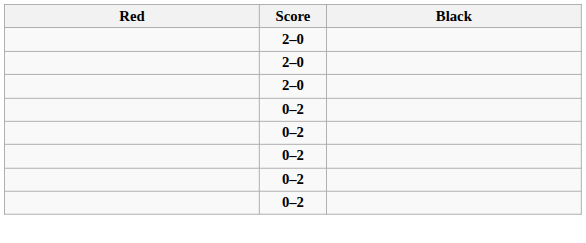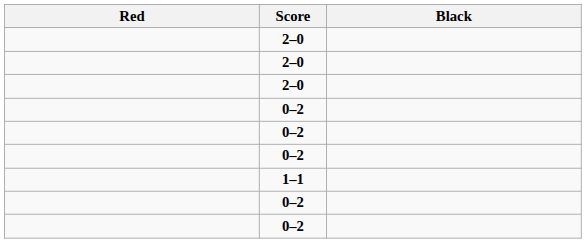+ row: 1–1
